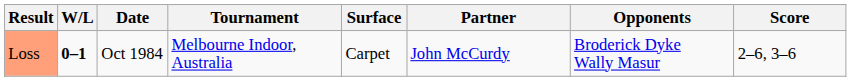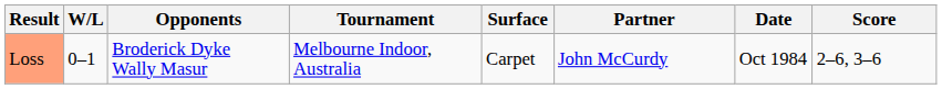columns swapped: Date <-> Opponents
Loss | W/L: bold -> normal
